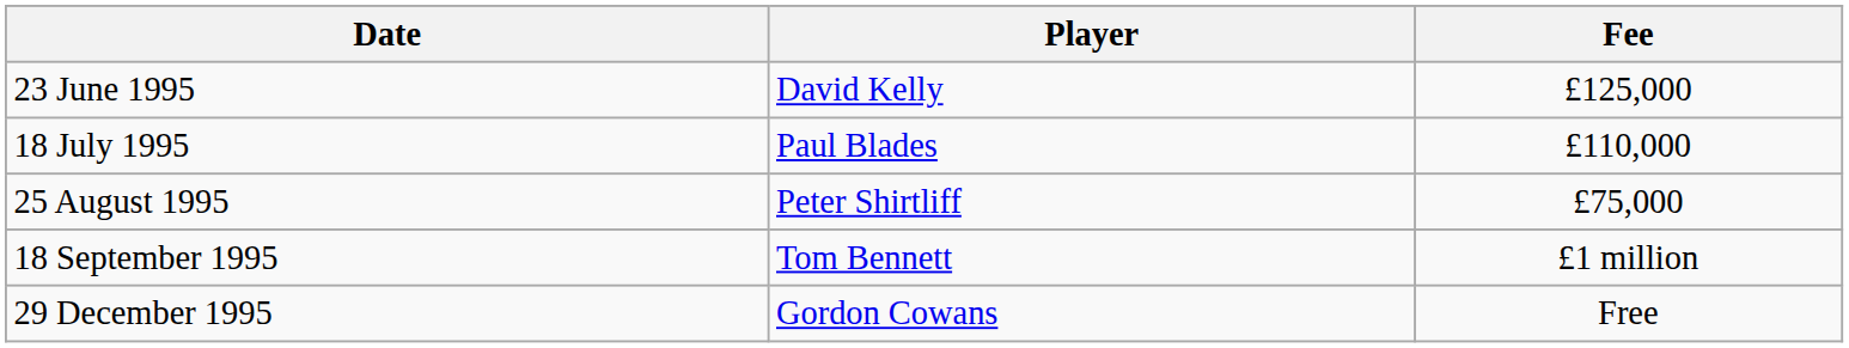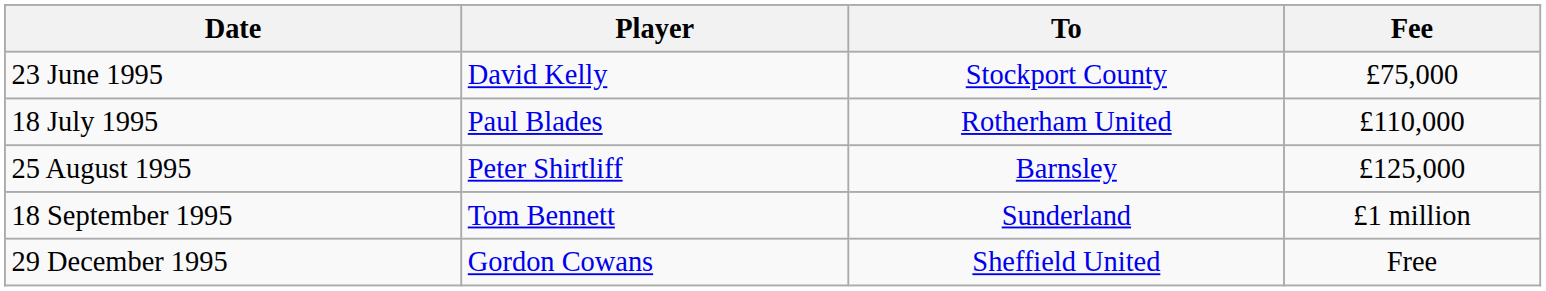+ column: To | Stockport County | Rotherham United | Barnsley | Sunderland | Sheffield United
23 June 1995 | Fee: £125,000 -> £75,000
25 August 1995 | Fee: £75,000 -> £125,000
